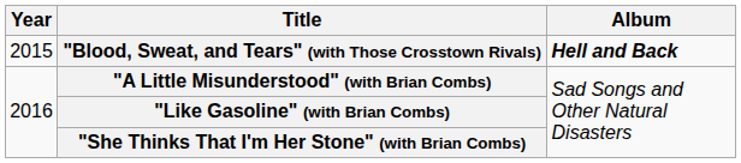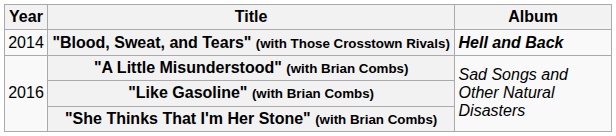"Blood, Sweat, and Tears" (with Those Crosstown Rivals) | Year: 2015 -> 2014
